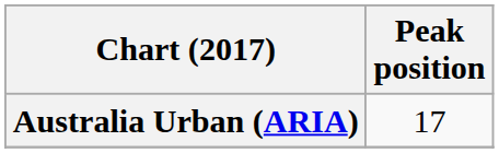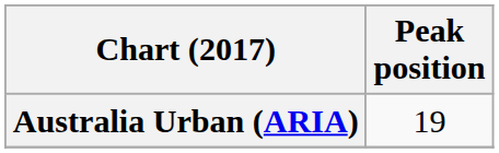Australia Urban (ARIA) | Peak position: 17 -> 19
